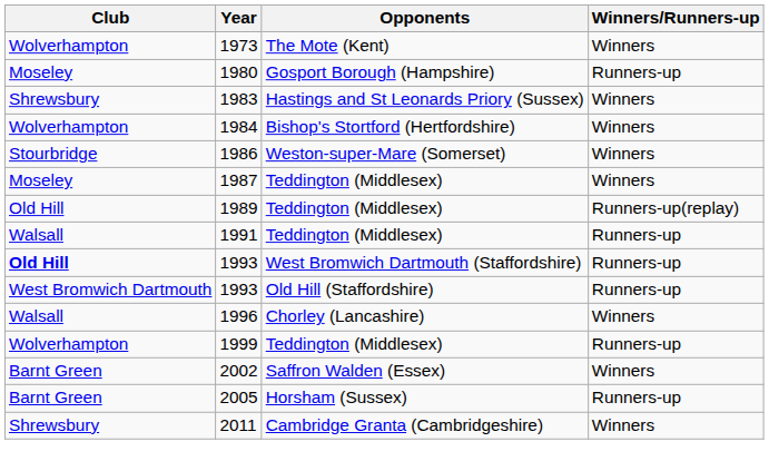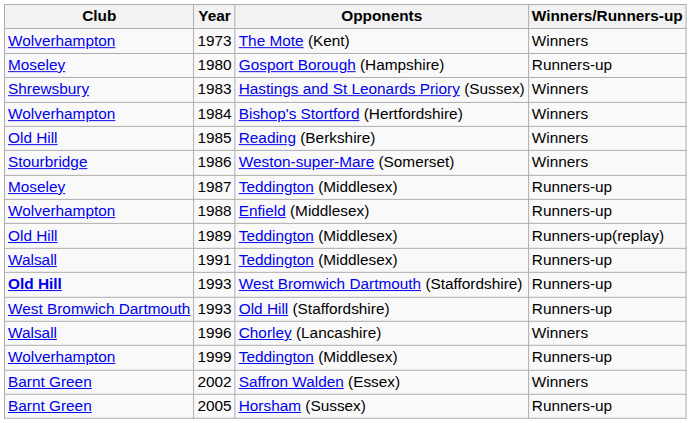+ row: Old Hill | 1985 | Reading (Berkshire) | Winners
1987 | Winners/Runners-up: Winners -> Runners-up
+ row: Wolverhampton | 1988 | Enfield (Middlesex) | Runners-up
- row: Shrewsbury | 2011 | Cambridge Granta (Cambridgeshire) | Winners
